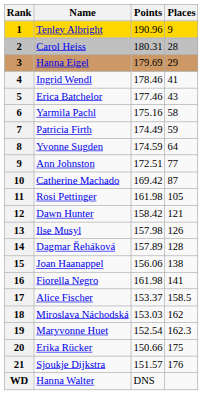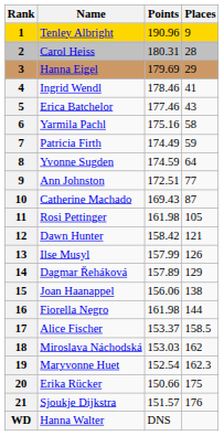Catherine Machado | Points: 169.42 -> 169.43
Ilse Musyl | Points: 157.98 -> 157.99
Dagmar Řeháková | Places: 128 -> 129
Fiorella Negro | Places: 141 -> 144
